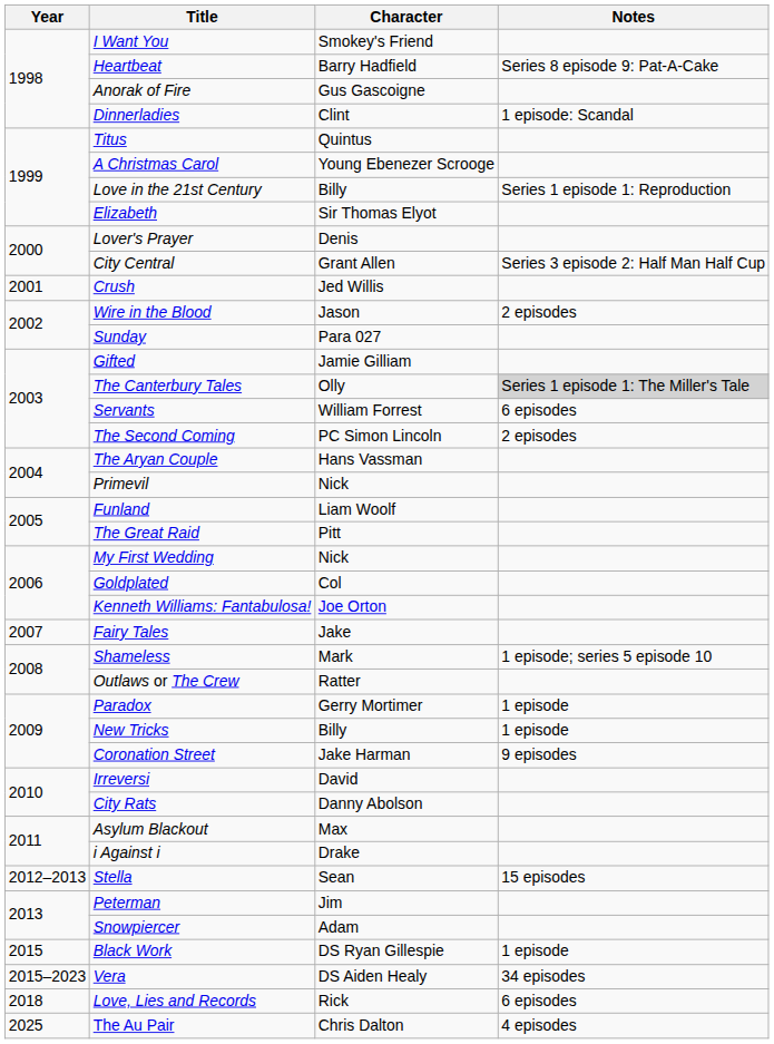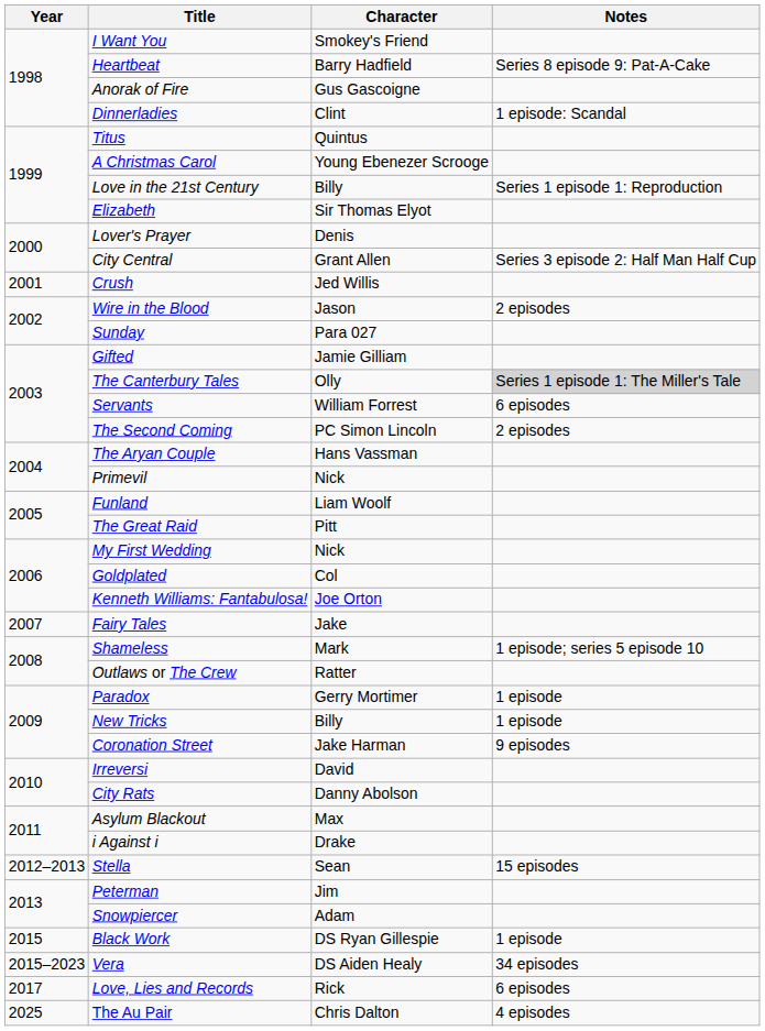Love, Lies and Records | Year: 2018 -> 2017
